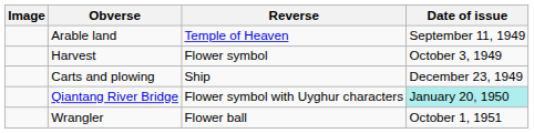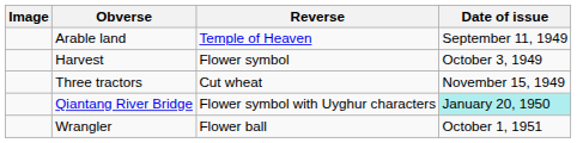+ row: Three tractors | Cut wheat | November 15, 1949
- row: Carts and plowing | Ship | December 23, 1949
